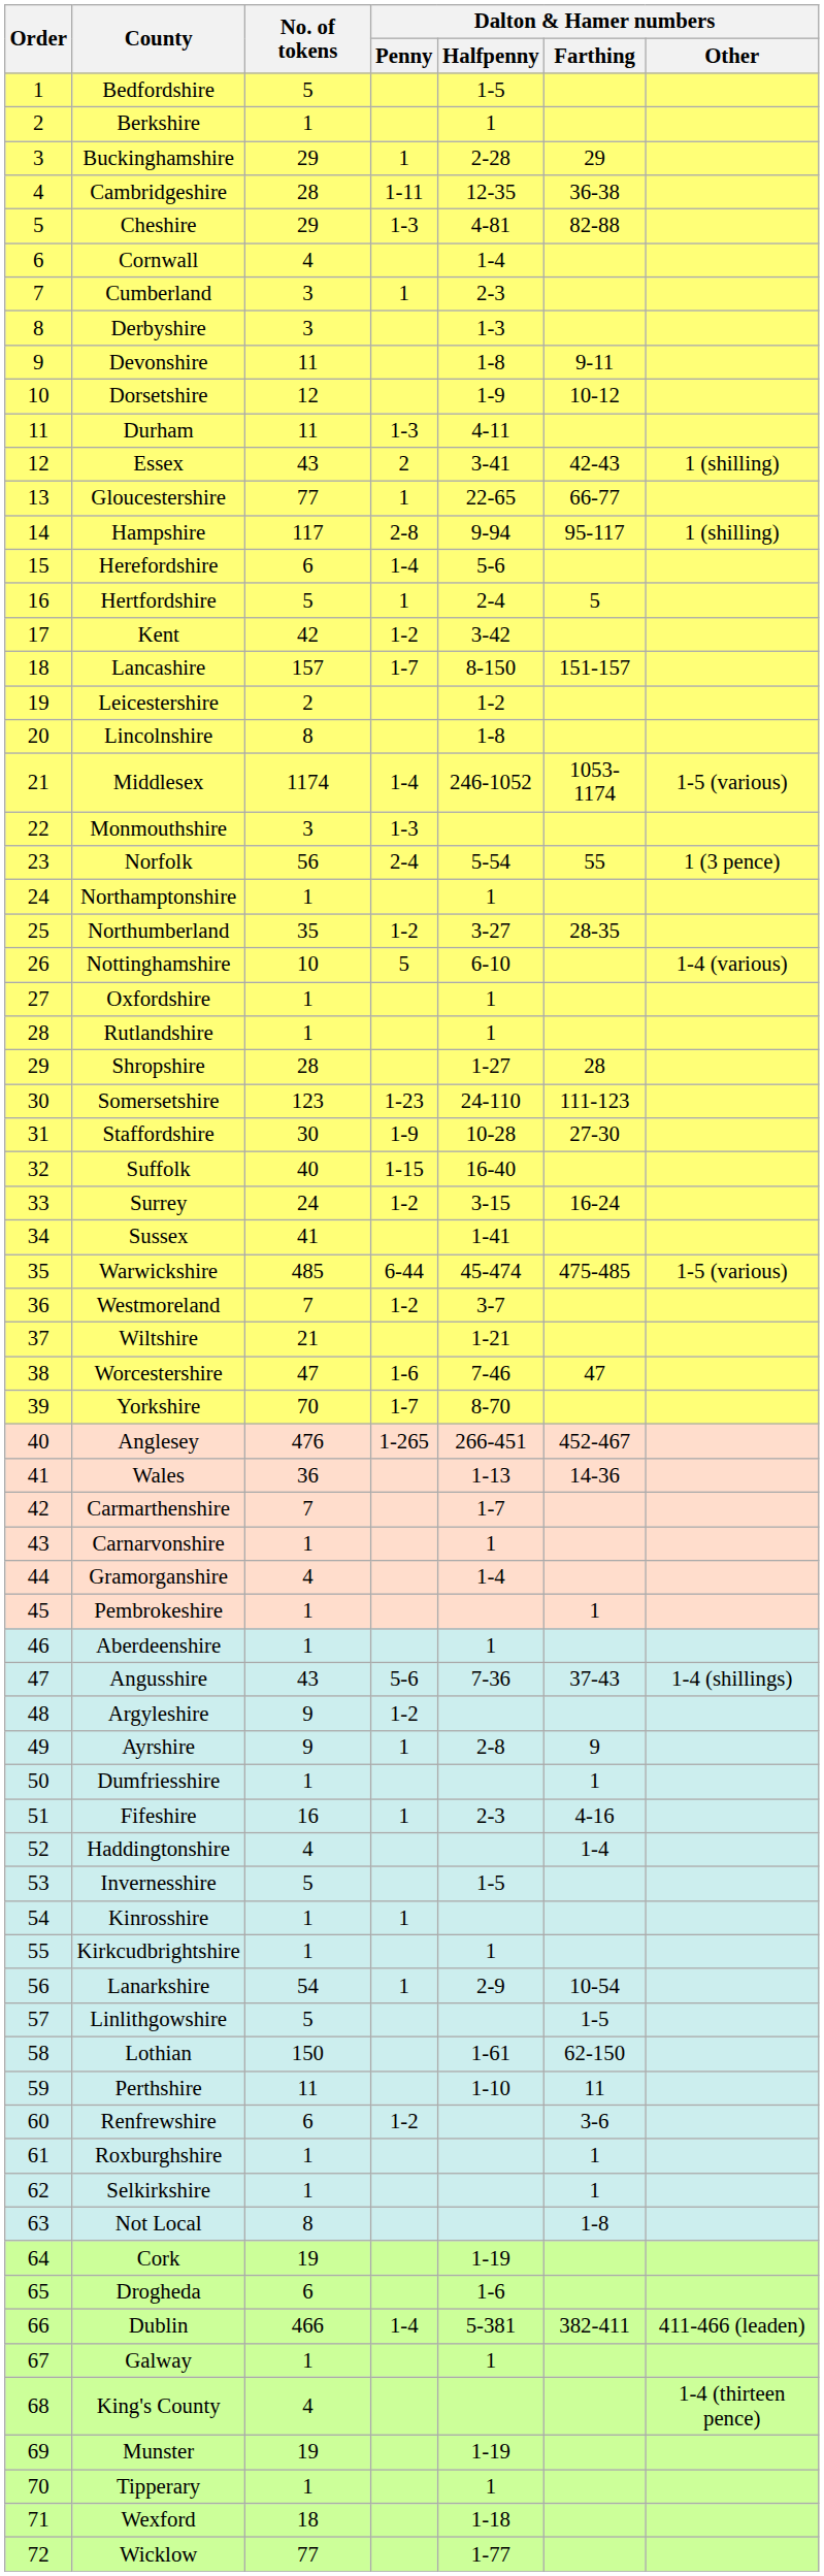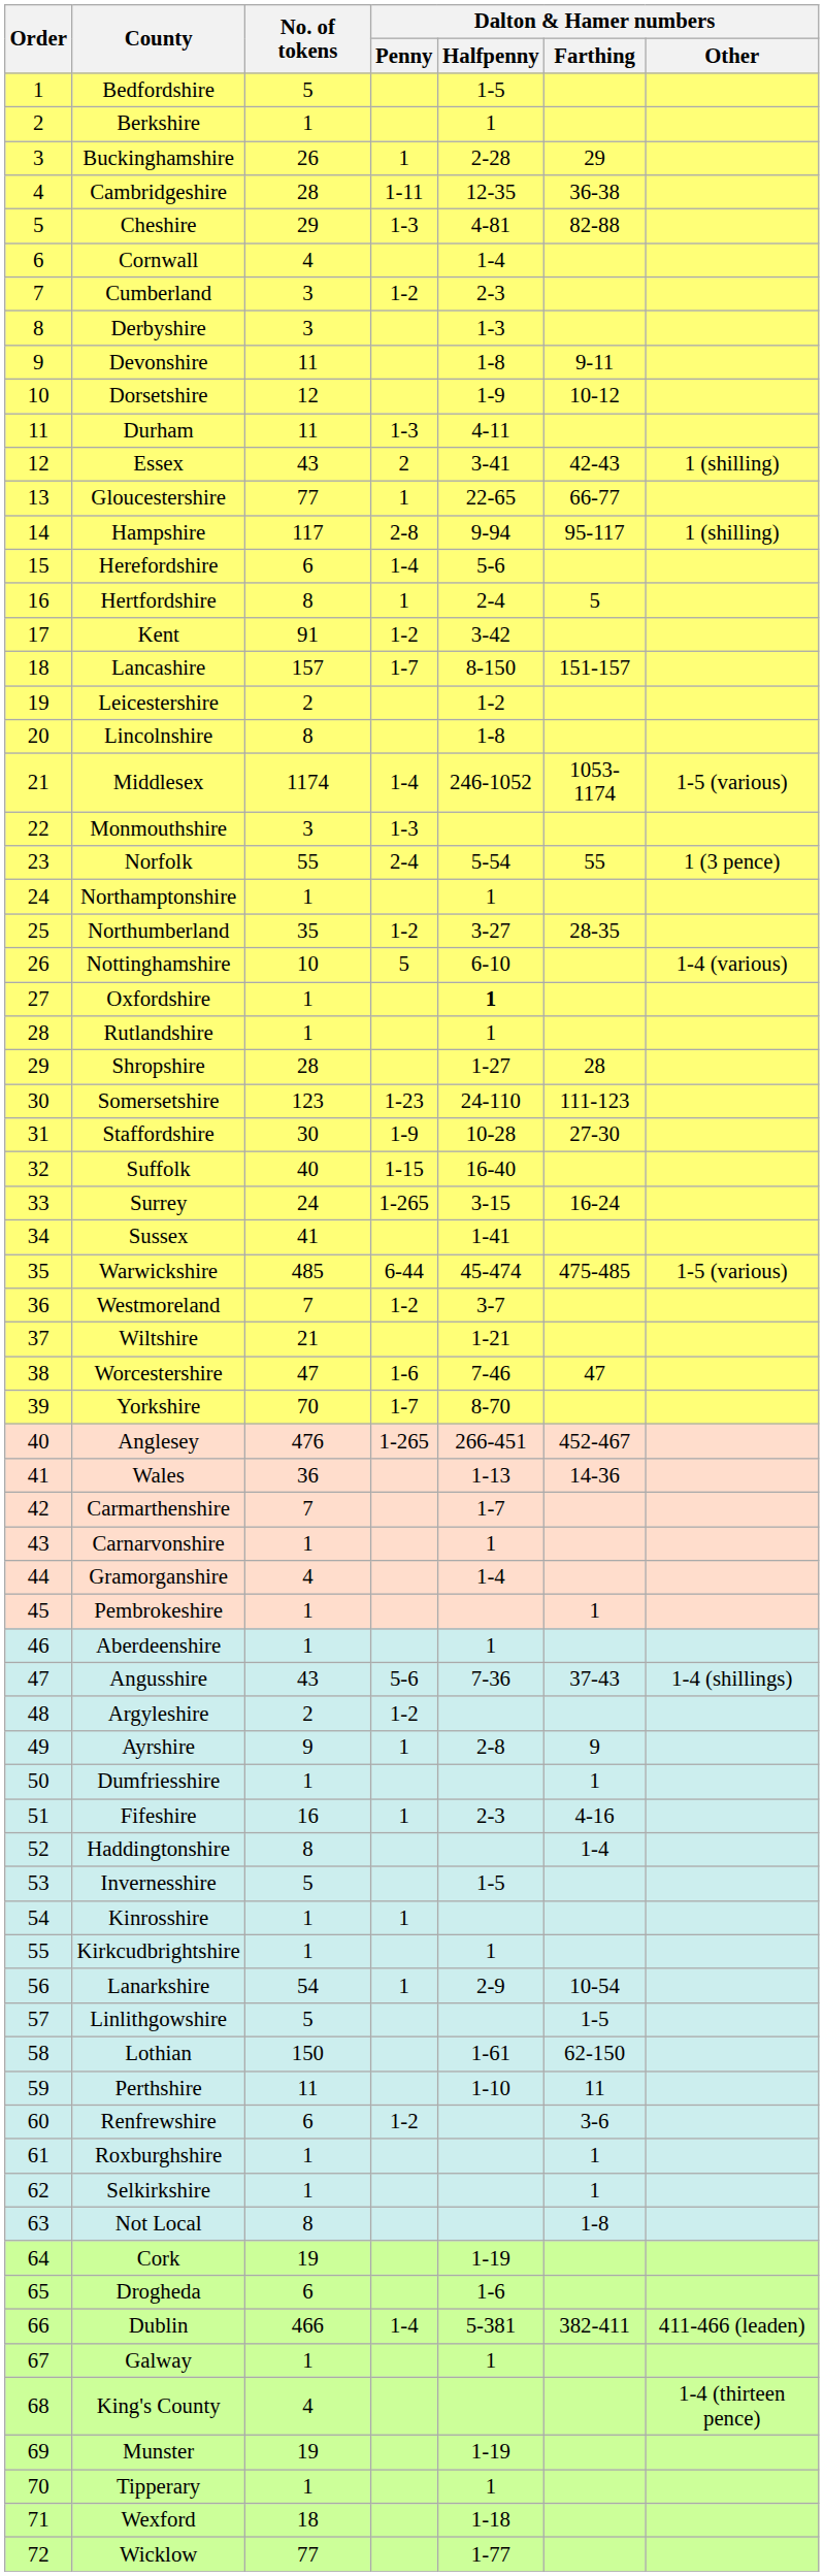Buckinghamshire | No. of tokens: 29 -> 26
Cumberland | Dalton & Hamer numbers / Penny: 1 -> 1-2
Hertfordshire | No. of tokens: 5 -> 8
Kent | No. of tokens: 42 -> 91
Norfolk | No. of tokens: 56 -> 55
Oxfordshire | Dalton & Hamer numbers / Halfpenny: normal -> bold
Surrey | Dalton & Hamer numbers / Penny: 1-2 -> 1-265
Argyleshire | No. of tokens: 9 -> 2
Haddingtonshire | No. of tokens: 4 -> 8
